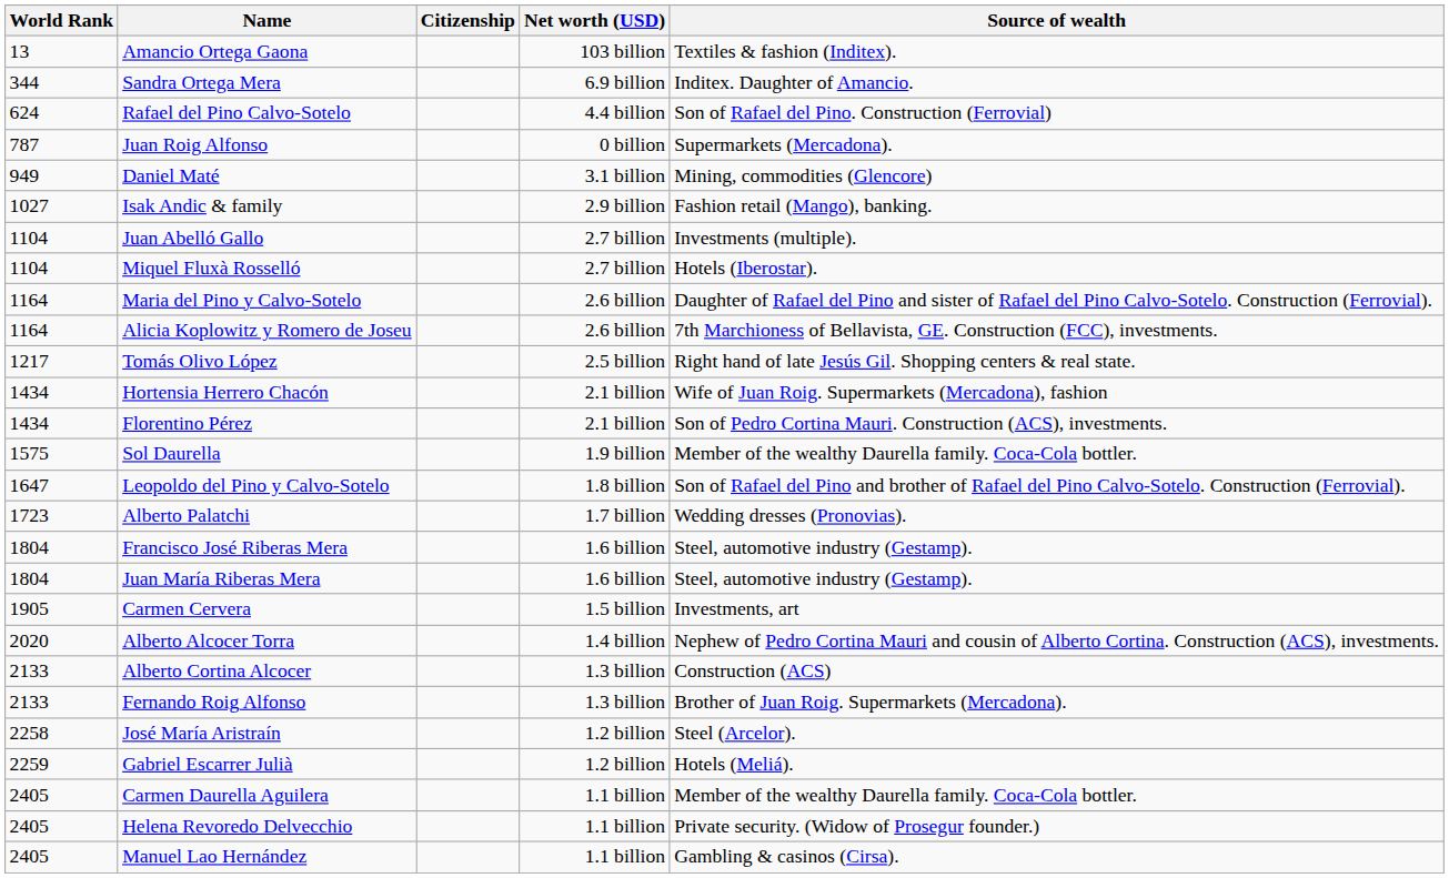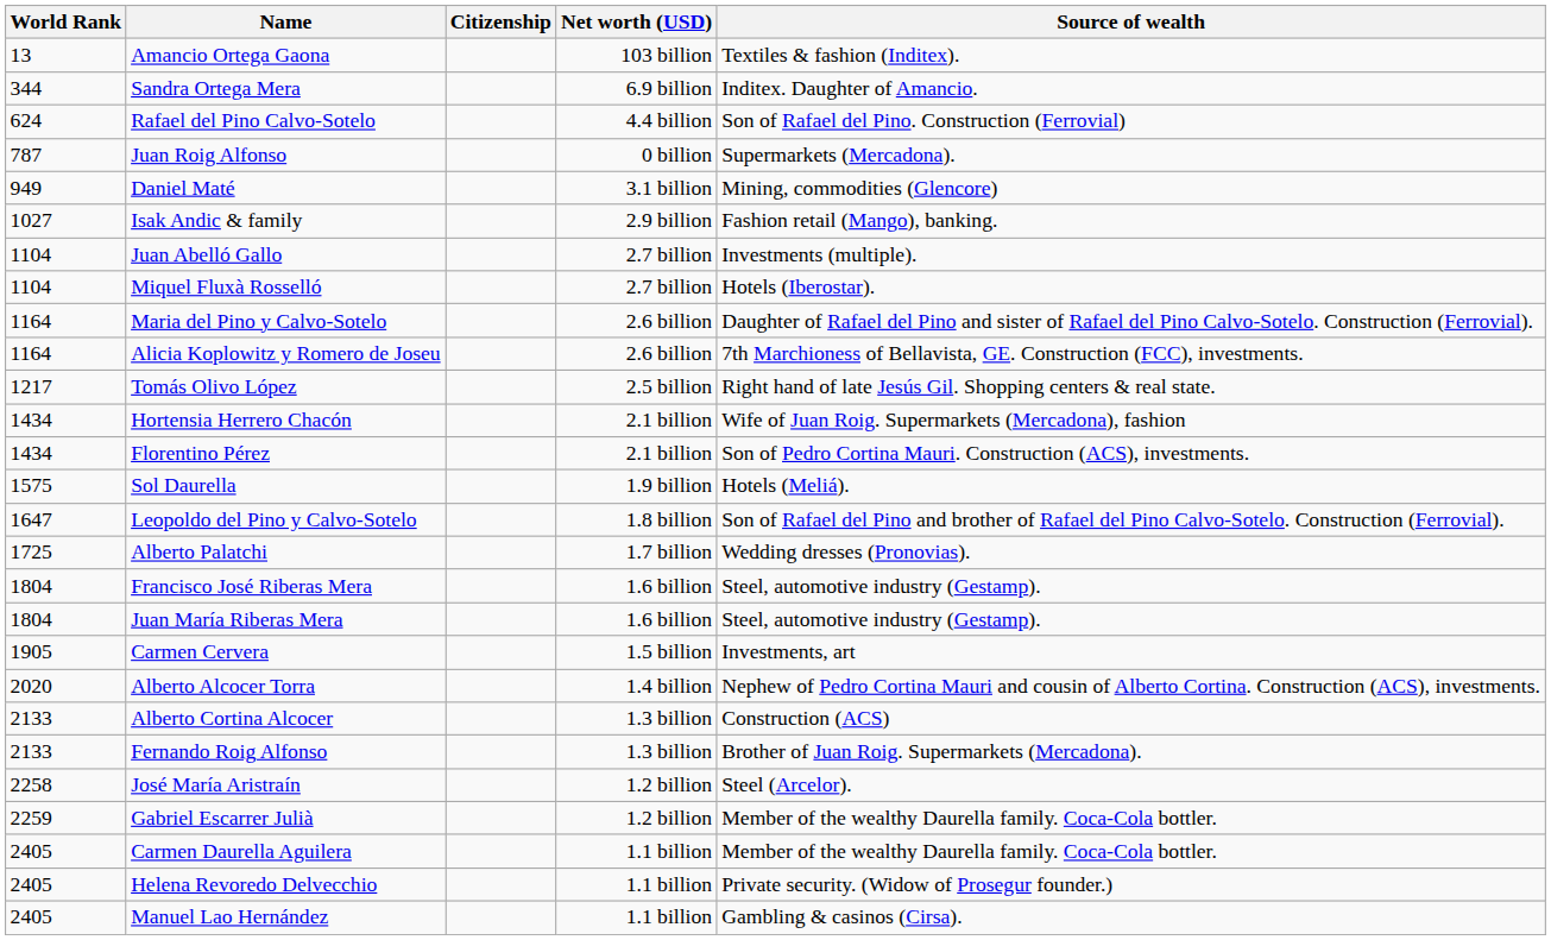Sol Daurella | Source of wealth: Member of the wealthy Daurella family. Coca-Cola bottler. -> Hotels (Meliá).
Alberto Palatchi | World Rank: 1723 -> 1725
Gabriel Escarrer Julià | Source of wealth: Hotels (Meliá). -> Member of the wealthy Daurella family. Coca-Cola bottler.
